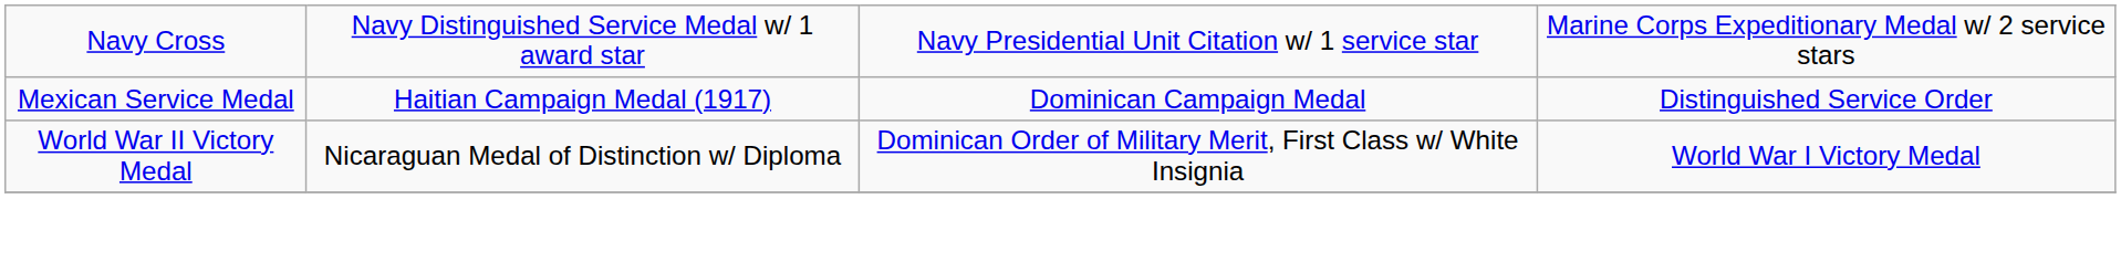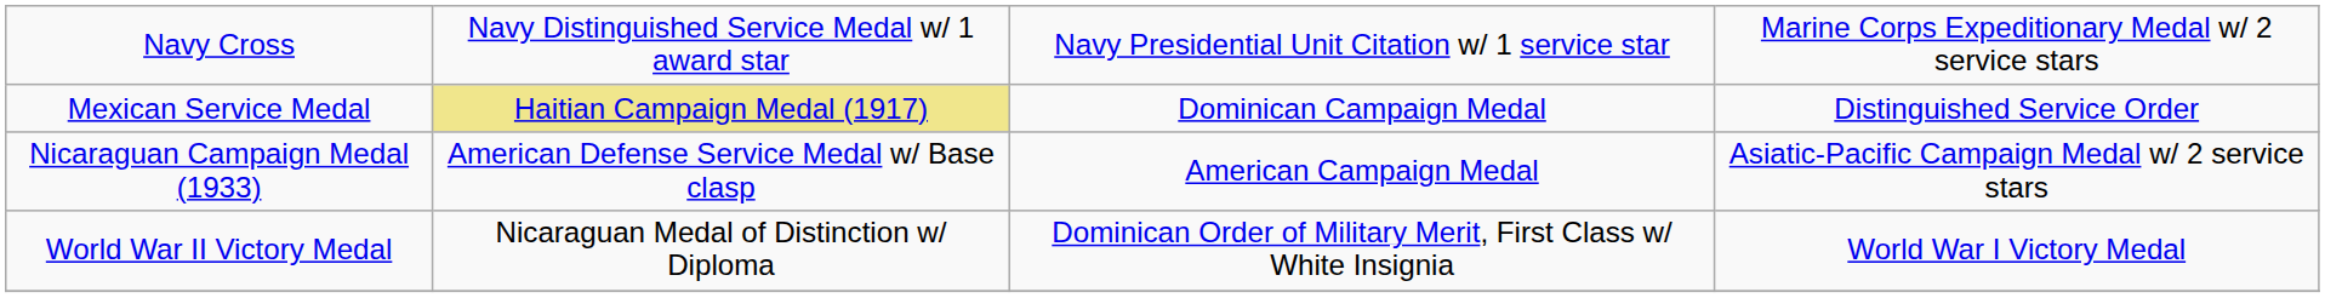Mexican Service Medal | column 2: no background -> khaki background
+ row: Nicaraguan Campaign Medal (1933) | American Defense Service Medal w/ Base clasp | American Campaign Medal | Asiatic-Pacific Campaign Medal w/ 2 service stars
